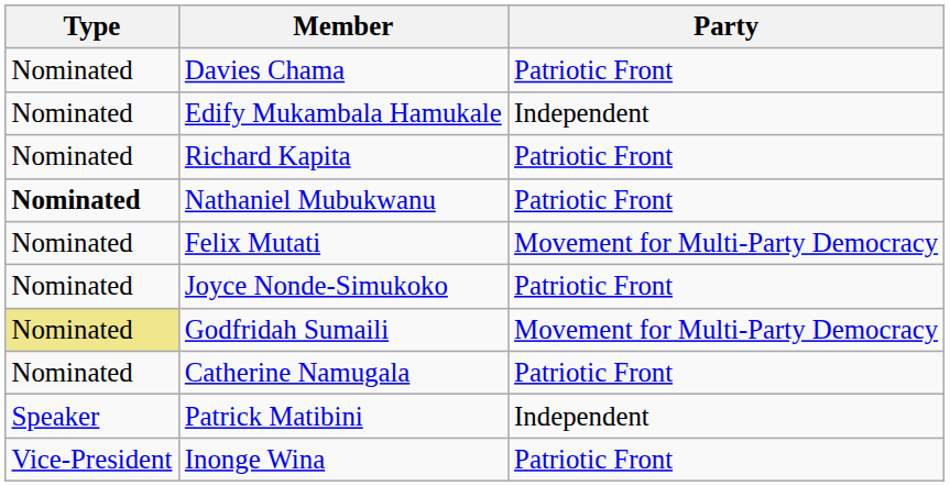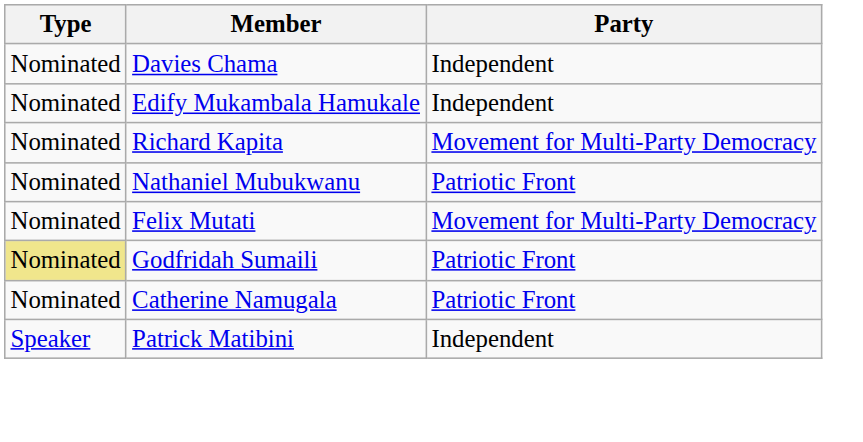Davies Chama | Party: Patriotic Front -> Independent
Richard Kapita | Party: Patriotic Front -> Movement for Multi-Party Democracy
Nathaniel Mubukwanu | Type: bold -> normal
- row: Nominated | Joyce Nonde-Simukoko | Patriotic Front
Godfridah Sumaili | Party: Movement for Multi-Party Democracy -> Patriotic Front
- row: Vice-President | Inonge Wina | Patriotic Front
